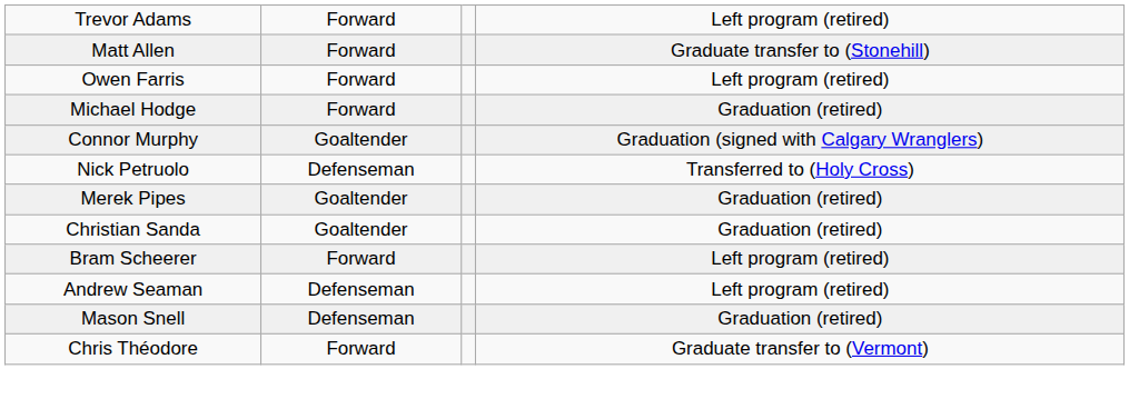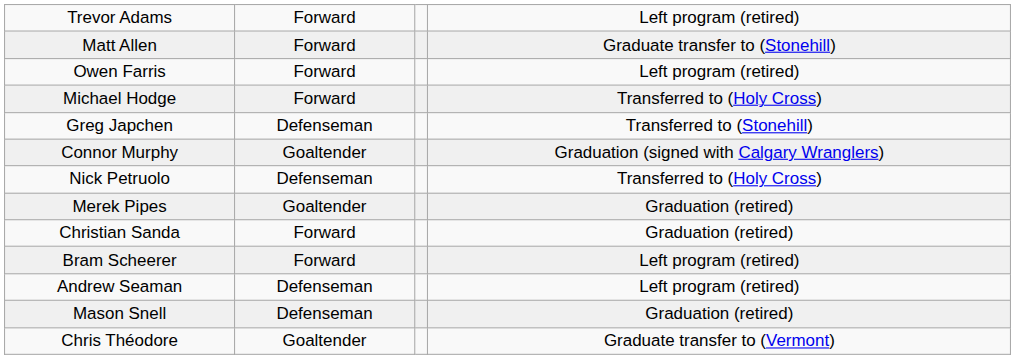Michael Hodge | column 4: Graduation (retired) -> Transferred to (Holy Cross)
+ row: Greg Japchen | Defenseman | Transferred to (Stonehill)
Christian Sanda | column 2: Goaltender -> Forward
Chris Théodore | column 2: Forward -> Goaltender
